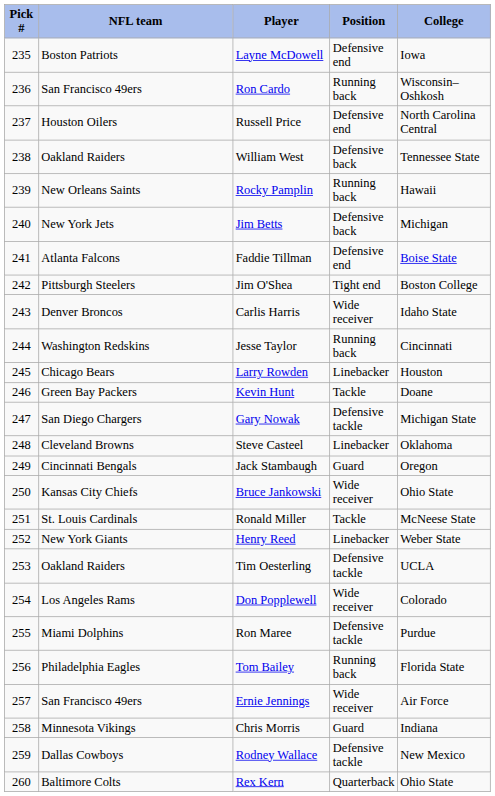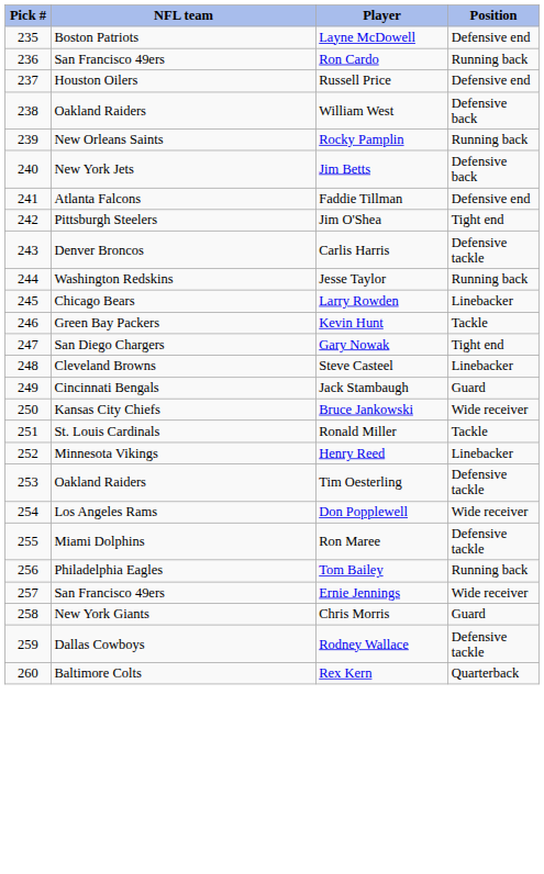- column: College | Iowa | Wisconsin–Oshkosh | North Carolina Central | Tennessee State | Hawaii | Michigan | Boise State | Boston College | Idaho State | Cincinnati | Houston | Doane | Michigan State | Oklahoma | Oregon | Ohio State | McNeese State | Weber State | UCLA | Colorado | Purdue | Florida State | Air Force | Indiana | New Mexico | Ohio State
Carlis Harris | Position: Wide receiver -> Defensive tackle
Gary Nowak | Position: Defensive tackle -> Tight end
Henry Reed | NFL team: New York Giants -> Minnesota Vikings
Chris Morris | NFL team: Minnesota Vikings -> New York Giants
